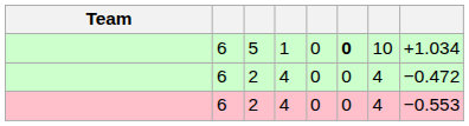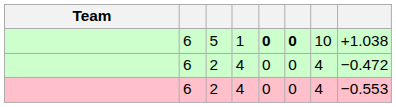5 | column 5: normal -> bold
5 | column 8: +1.034 -> +1.038
